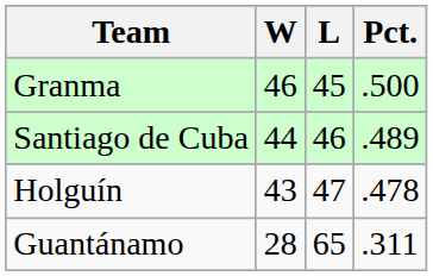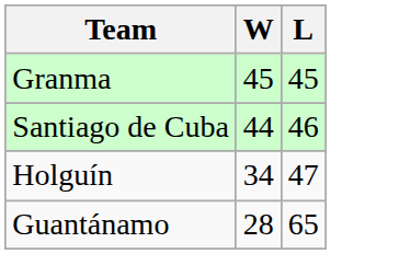- column: Pct. | .500 | .489 | .478 | .311
Granma | W: 46 -> 45
Holguín | W: 43 -> 34
